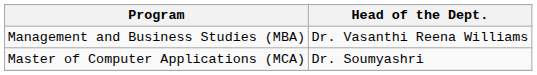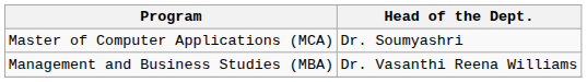rows swapped: Management and Business Studies (MBA) <-> Master of Computer Applications (MCA)
